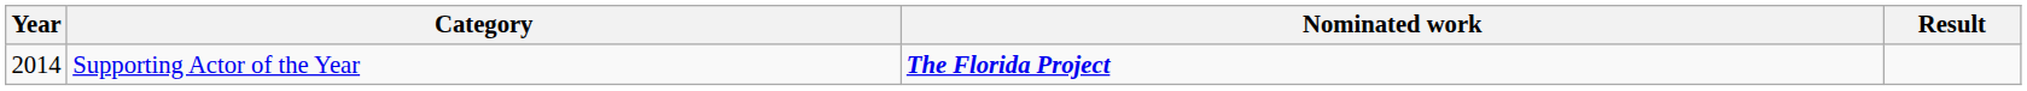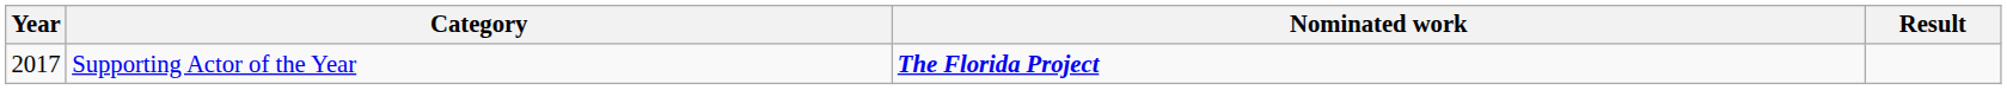Supporting Actor of the Year | Year: 2014 -> 2017
